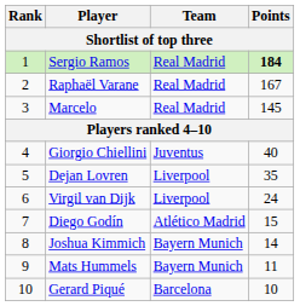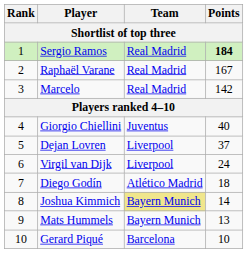Marcelo | Points: 145 -> 142
Dejan Lovren | Points: 35 -> 37
Diego Godín | Points: 15 -> 18
Joshua Kimmich | Team: no background -> khaki background
Mats Hummels | Points: 11 -> 13
